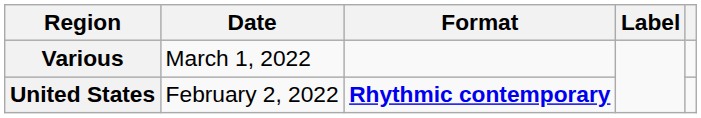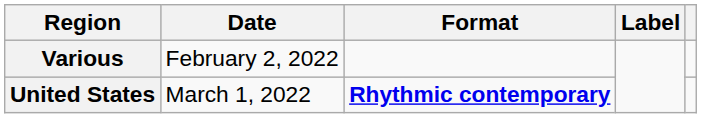Various | Date: March 1, 2022 -> February 2, 2022
United States | Date: February 2, 2022 -> March 1, 2022
